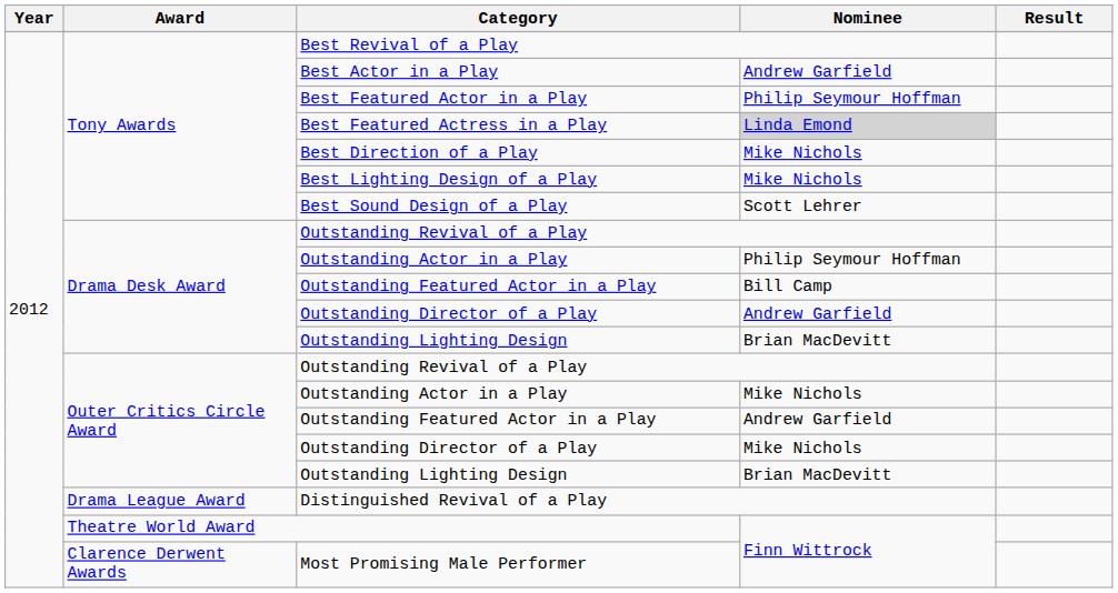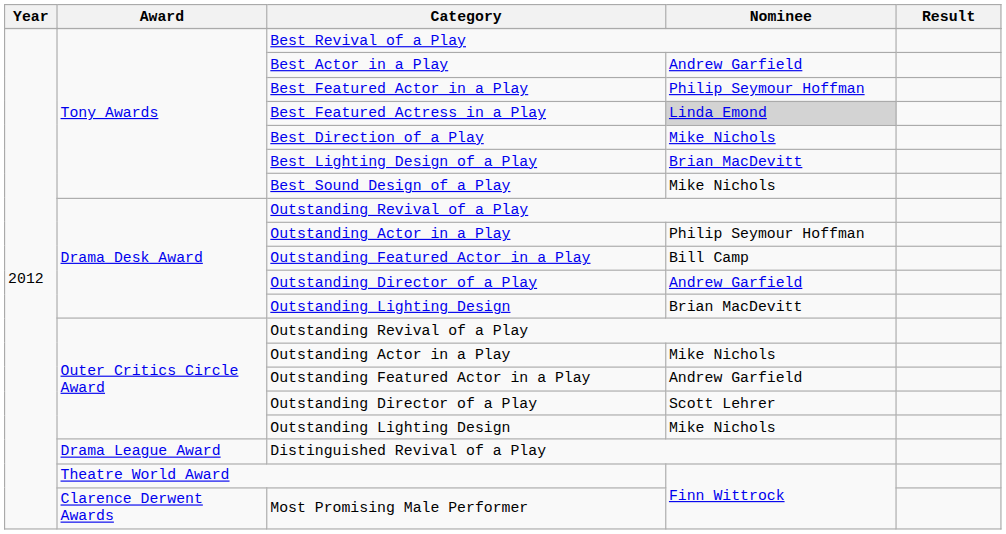Best Lighting Design of a Play | Nominee: Mike Nichols -> Brian MacDevitt
Best Sound Design of a Play | Nominee: Scott Lehrer -> Mike Nichols
Outer Critics Circle Award / Outstanding Director of a Play | Nominee: Mike Nichols -> Scott Lehrer
Outer Critics Circle Award / Outstanding Lighting Design | Nominee: Brian MacDevitt -> Mike Nichols
